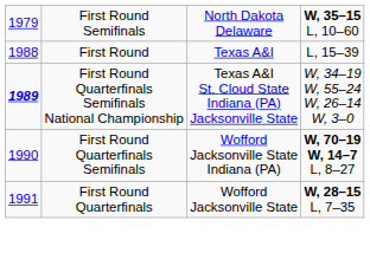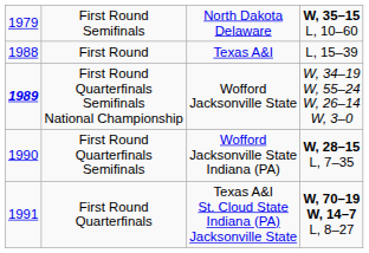First Round Quarterfinals Semifinals National Championship | column 3: Texas A&I St. Cloud State Indiana (PA) Jacksonville State -> Wofford Jacksonville State
First Round Quarterfinals Semifinals | column 4: W, 70–19 W, 14–7 L, 8–27 -> W, 28–15 L, 7–35
First Round Quarterfinals | column 3: Wofford Jacksonville State -> Texas A&I St. Cloud State Indiana (PA) Jacksonville State
First Round Quarterfinals | column 4: W, 28–15 L, 7–35 -> W, 70–19 W, 14–7 L, 8–27
